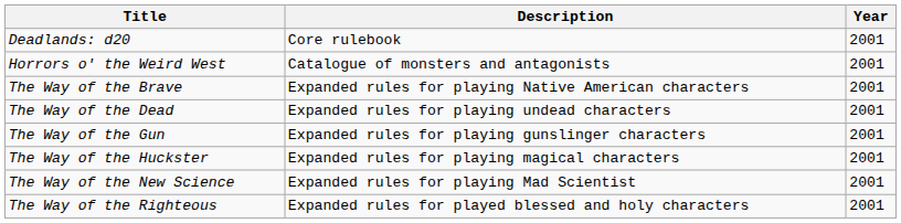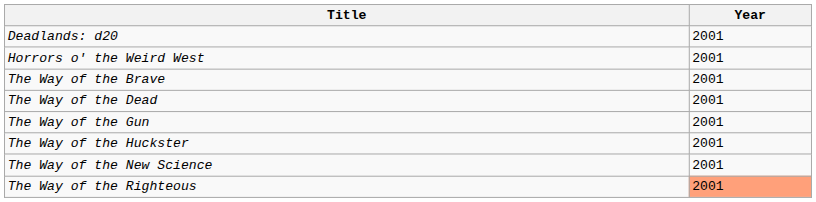- column: Description | Core rulebook | Catalogue of monsters and antagonists | Expanded rules for playing Native American characters | Expanded rules for playing undead characters | Expanded rules for playing gunslinger characters | Expanded rules for playing magical characters | Expanded rules for playing Mad Scientist | Expanded rules for played blessed and holy characters
The Way of the Righteous | Year: no background -> lightsalmon background
